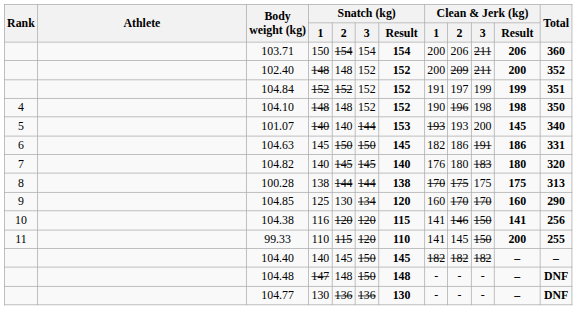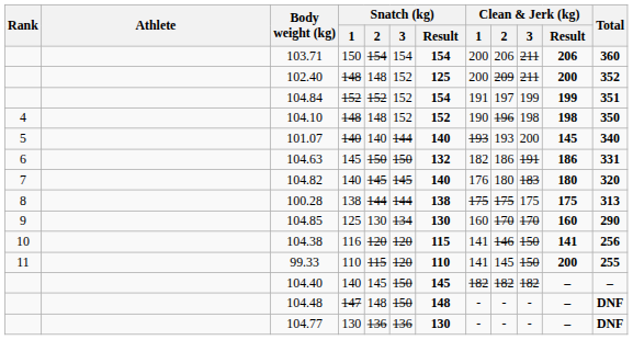102.40 | Snatch (kg) / Result: 152 -> 125
104.84 | Snatch (kg) / Result: 152 -> 154
101.07 | Snatch (kg) / Result: 153 -> 140
104.63 | Snatch (kg) / Result: 145 -> 132
100.28 | Clean & Jerk (kg) / 1: 170 -> 175
104.85 | Snatch (kg) / Result: 120 -> 130
